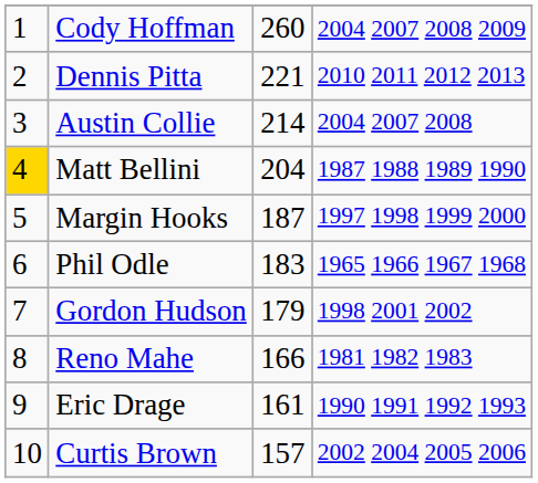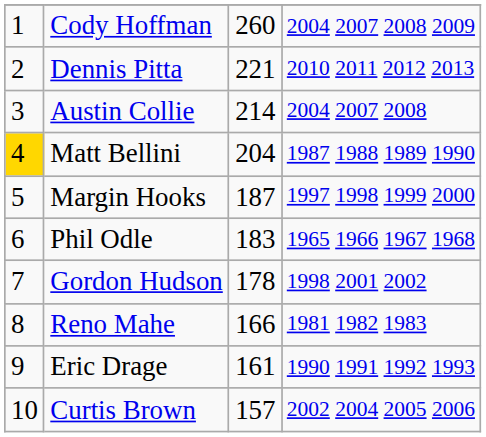Gordon Hudson | column 3: 179 -> 178
